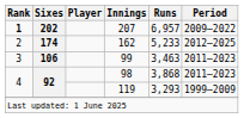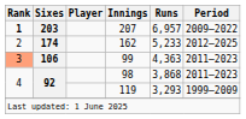207 | Sixes: 202 -> 203
99 | Rank: no background -> lightsalmon background
99 | Runs: 3,463 -> 4,363
